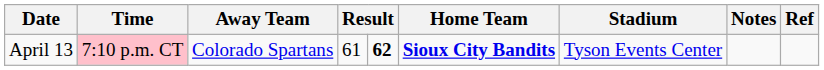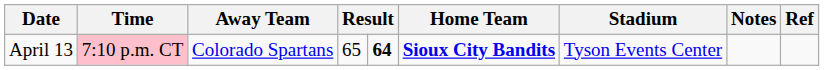April 13 | column 4: 61 -> 65
April 13 | column 5: 62 -> 64
